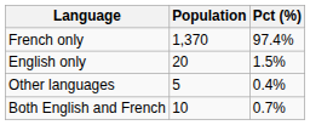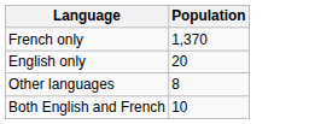- column: Pct (%) | 97.4% | 1.5% | 0.4% | 0.7%
Other languages | Population: 5 -> 8
